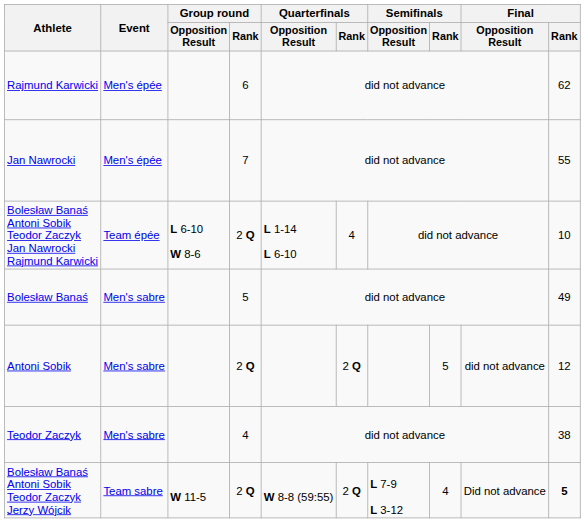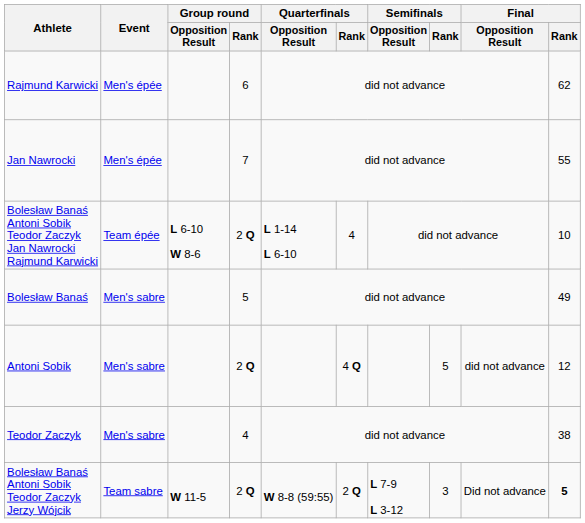Antoni Sobik | Quarterfinals / Rank: 2 Q -> 4 Q
Bolesław Banaś Antoni Sobik Teodor Zaczyk Jerzy Wójcik | Semifinals / Rank: 4 -> 3
